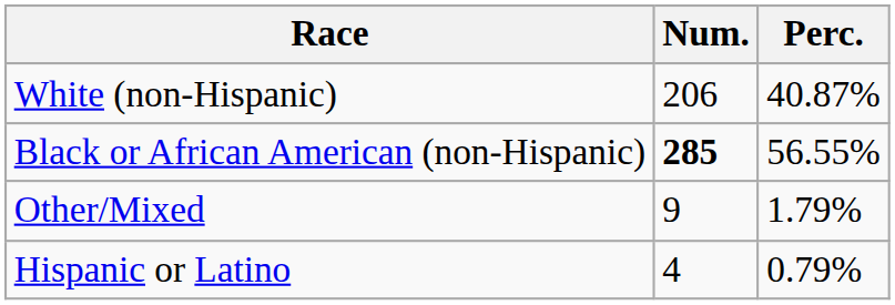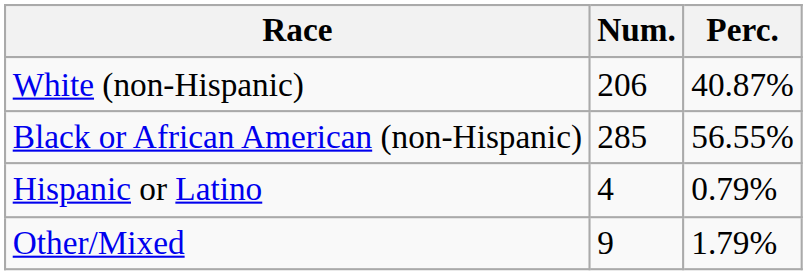Black or African American (non-Hispanic) | Num.: bold -> normal
rows swapped: Other/Mixed <-> Hispanic or Latino
